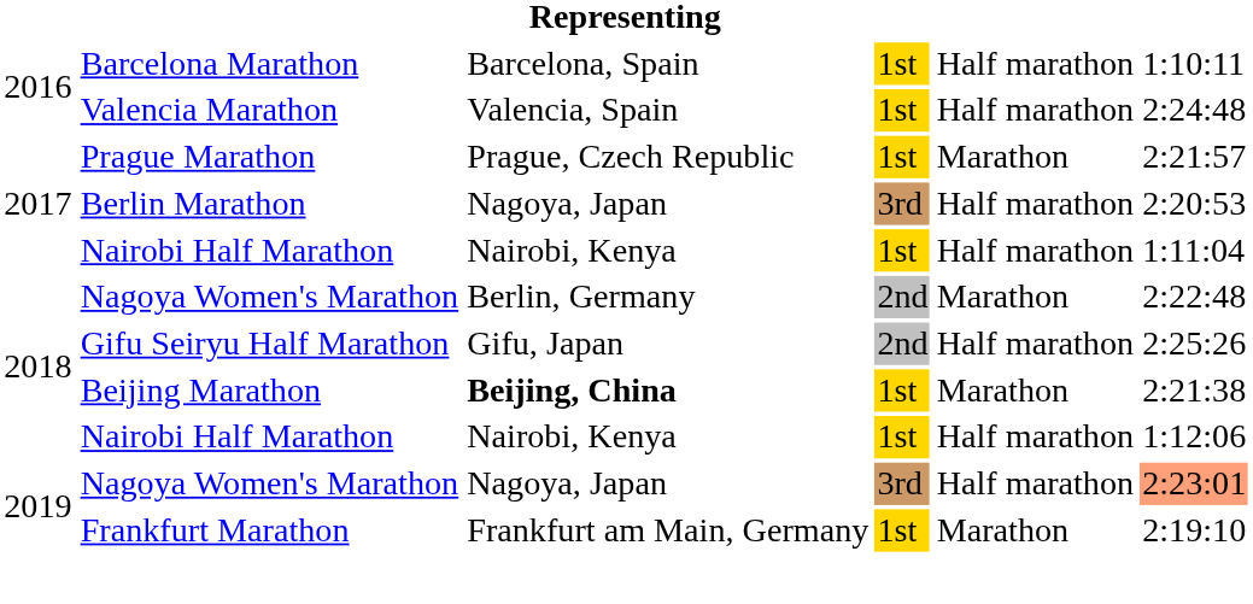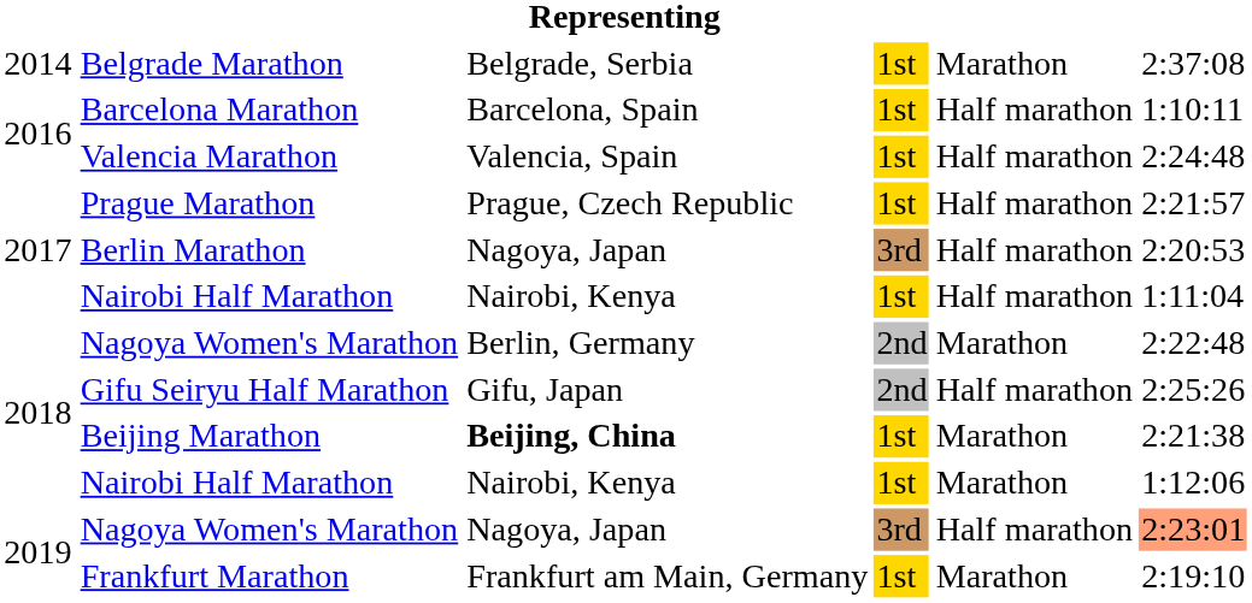+ row: 2014 | Belgrade Marathon | Belgrade, Serbia | 1st | Marathon | 2:37:08
Prague Marathon | column 5: Marathon -> Half marathon
2018 / Nairobi Half Marathon | column 5: Half marathon -> Marathon
